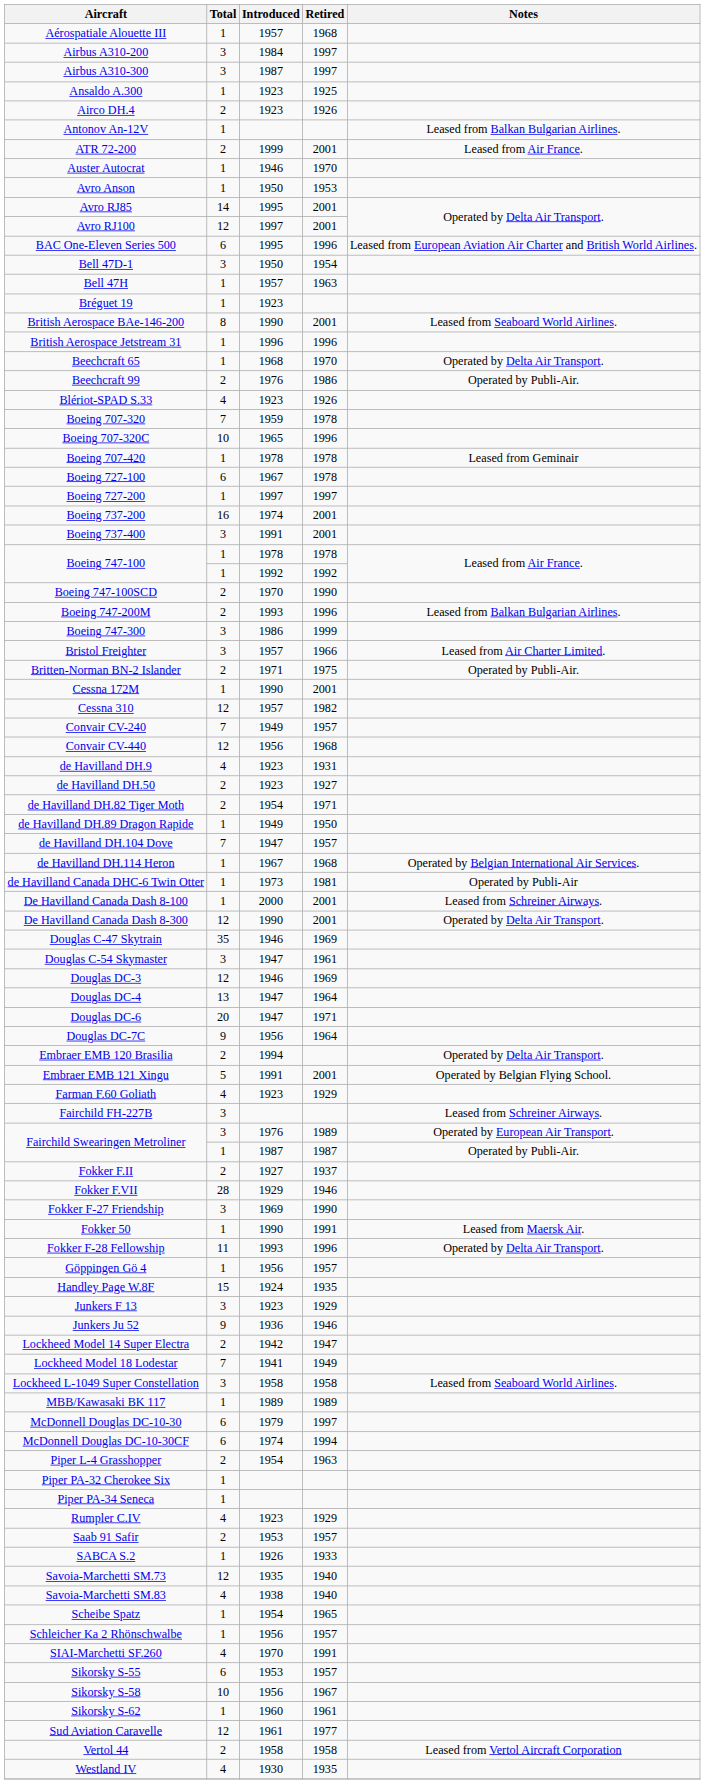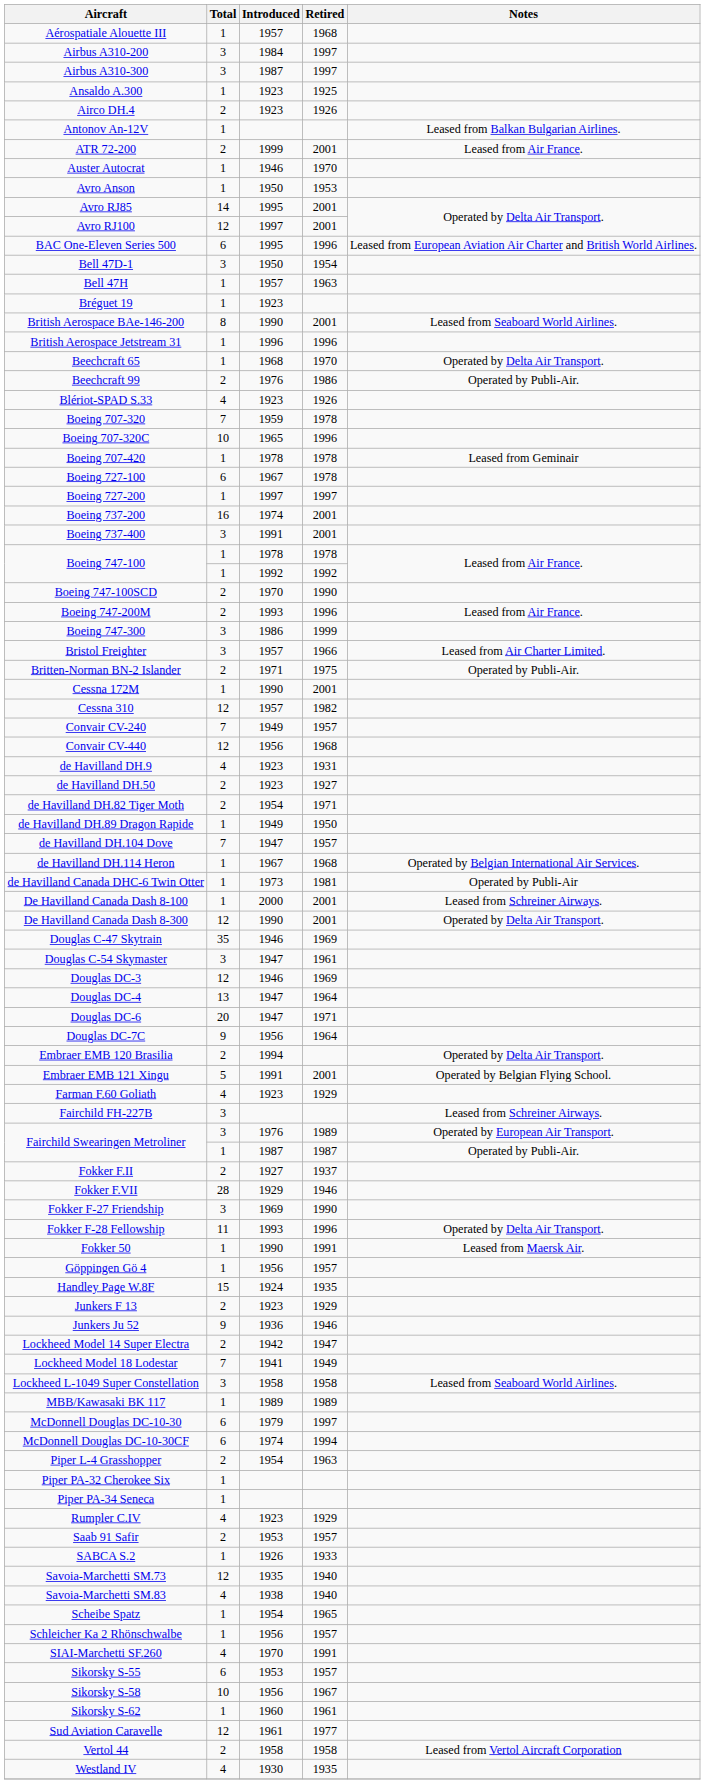Boeing 747-200M | Notes: Leased from Balkan Bulgarian Airlines. -> Leased from Air France.
rows swapped: Fokker F-28 Fellowship <-> Fokker 50
Junkers F 13 | Total: 3 -> 2
